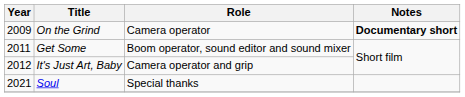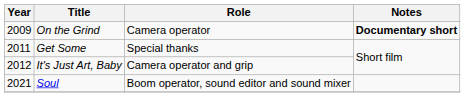Get Some | Role: Boom operator, sound editor and sound mixer -> Special thanks
Soul | Role: Special thanks -> Boom operator, sound editor and sound mixer
